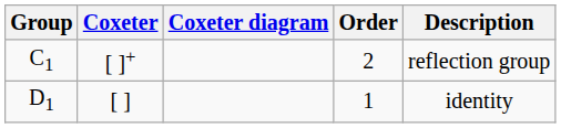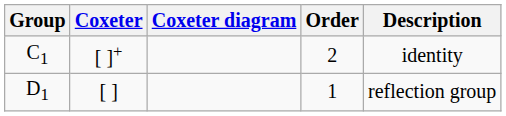C1 | Description: reflection group -> identity
D1 | Description: identity -> reflection group
